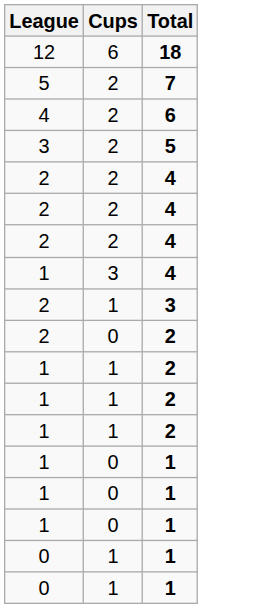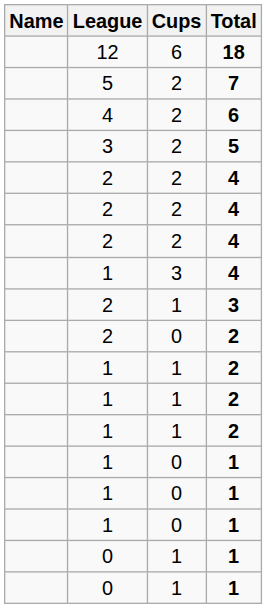+ column: Name
